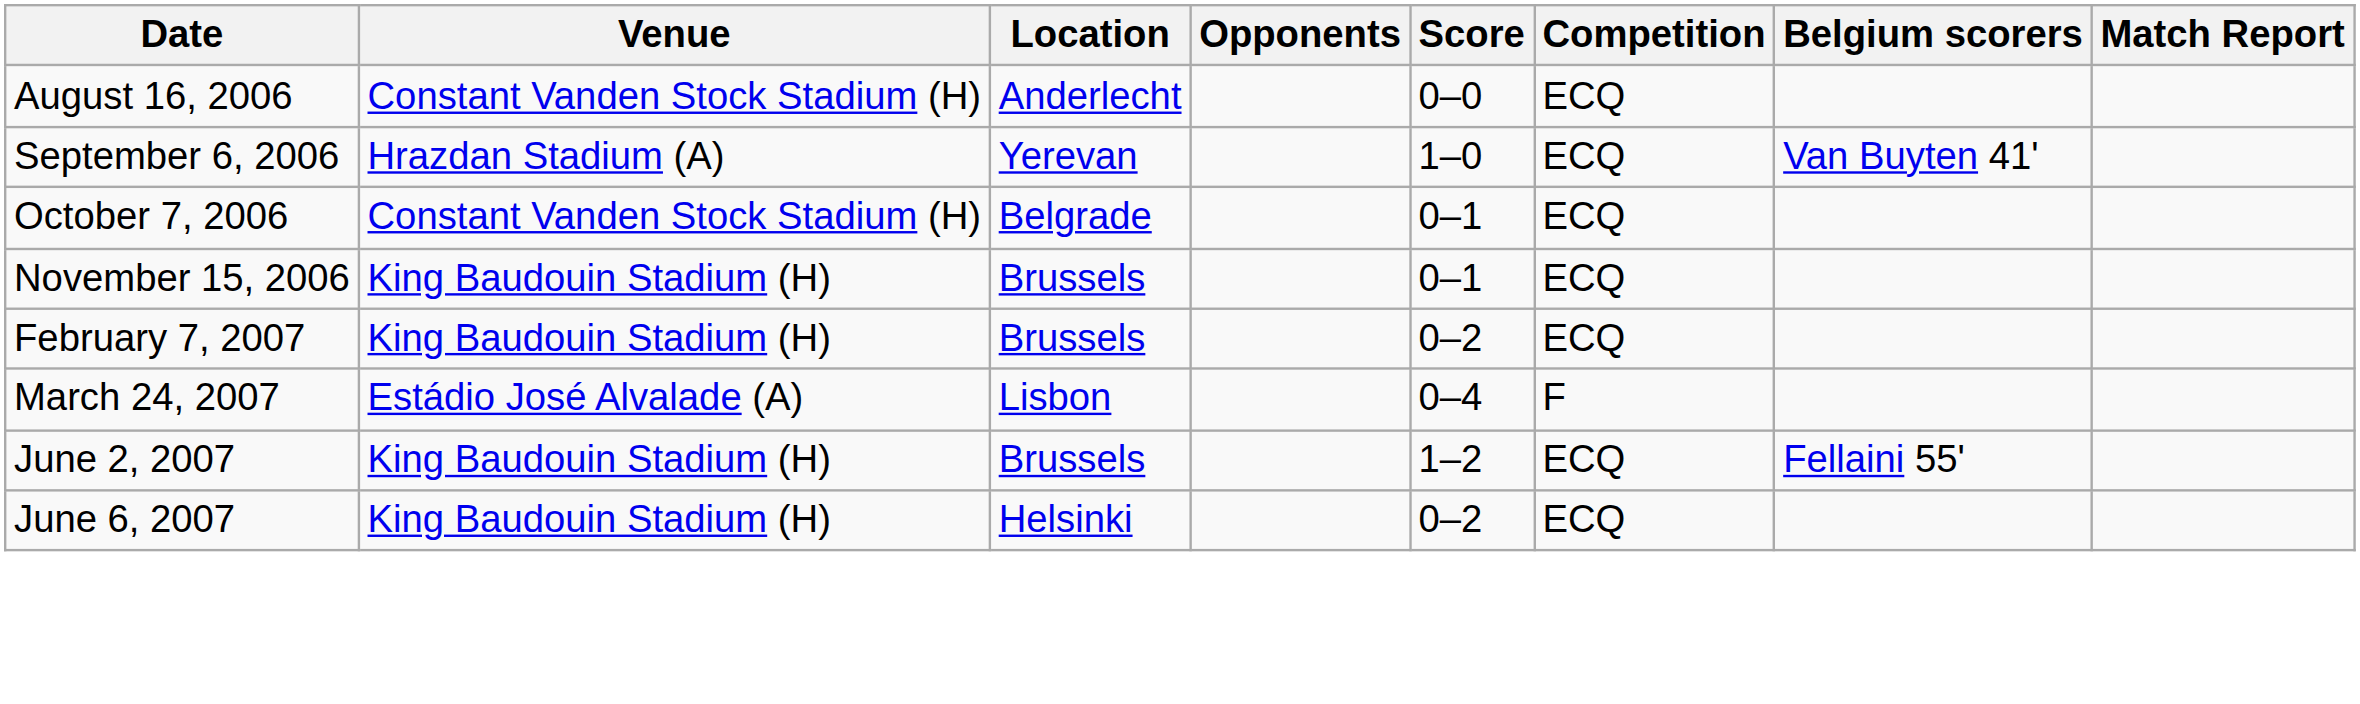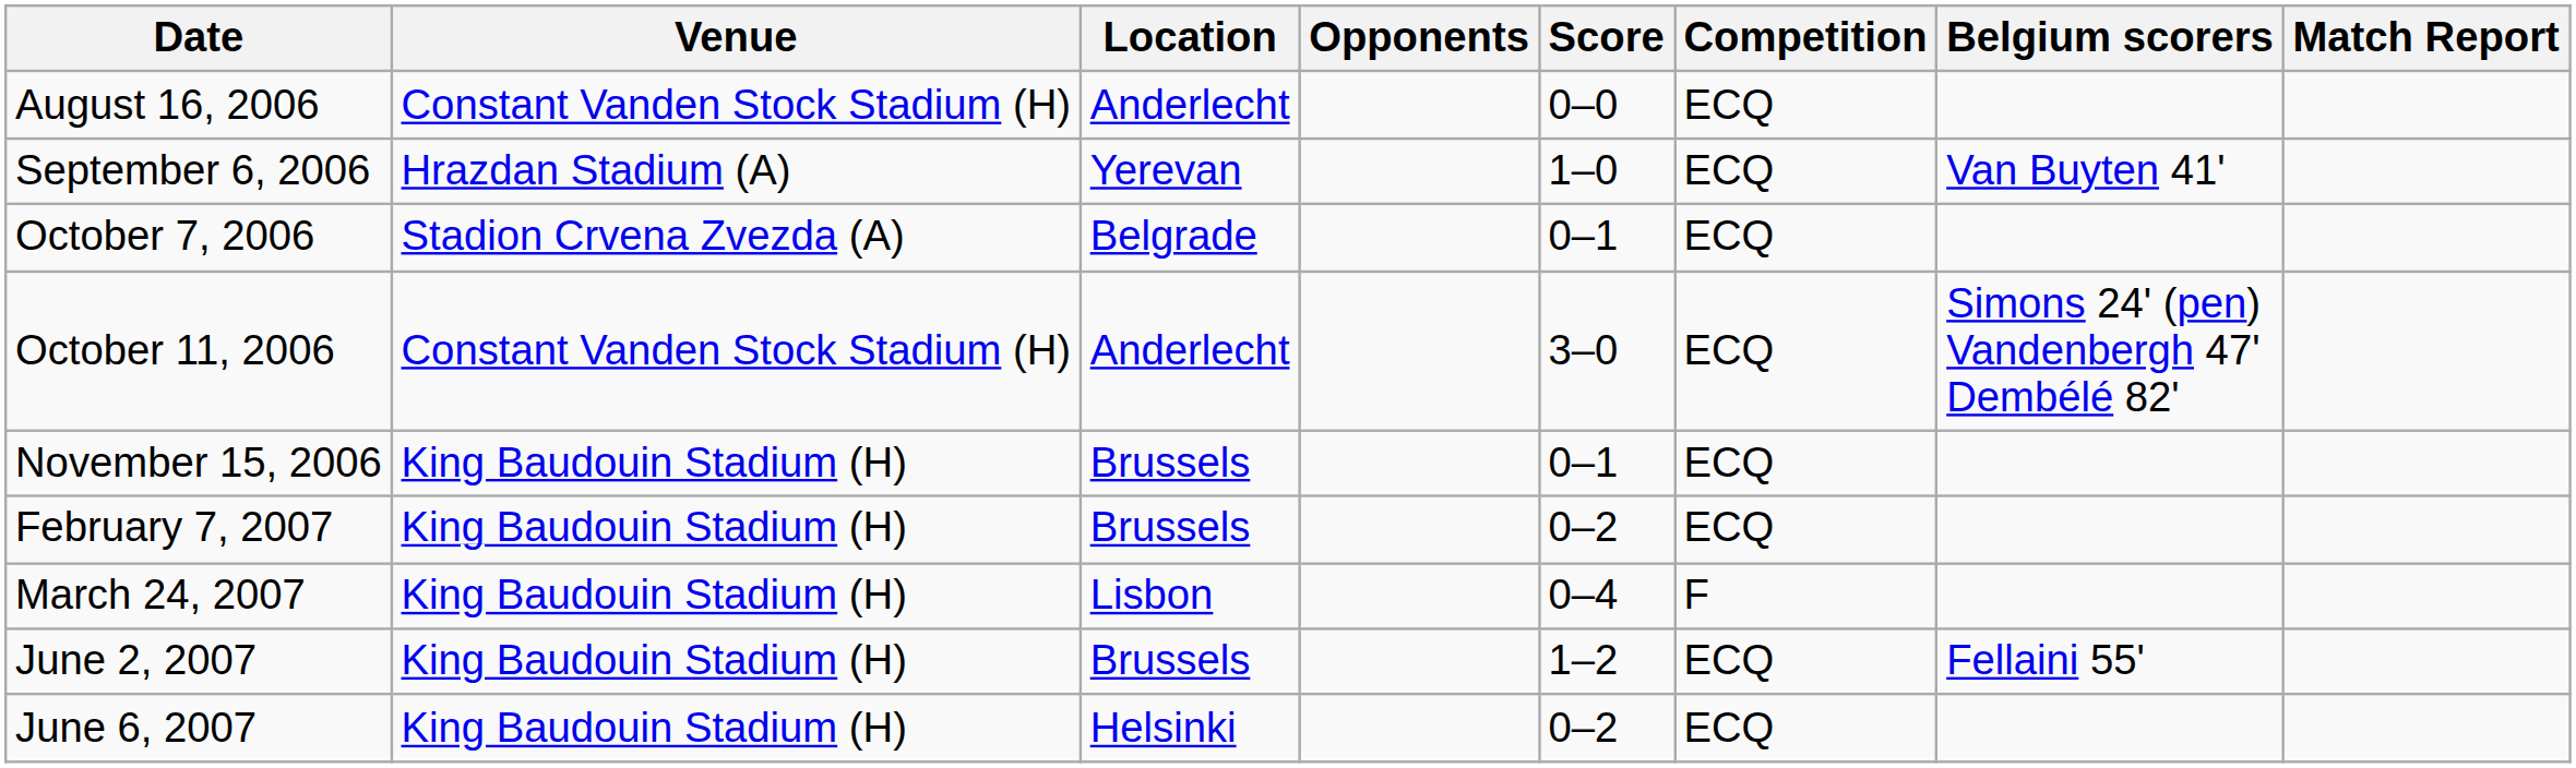October 7, 2006 | Venue: Constant Vanden Stock Stadium (H) -> Stadion Crvena Zvezda (A)
+ row: October 11, 2006 | Constant Vanden Stock Stadium (H) | Anderlecht | 3–0 | ECQ | Simons 24' (pen) Vandenbergh 47' Dembélé 82'
March 24, 2007 | Venue: Estádio José Alvalade (A) -> King Baudouin Stadium (H)
